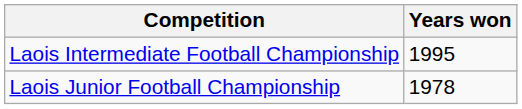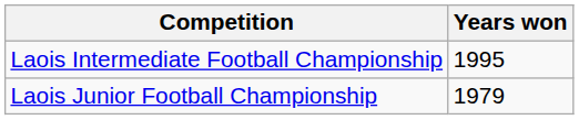Laois Junior Football Championship | Years won: 1978 -> 1979
